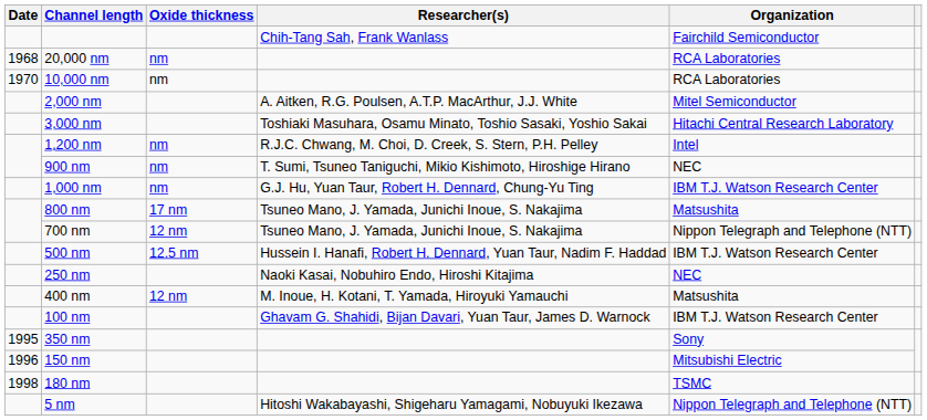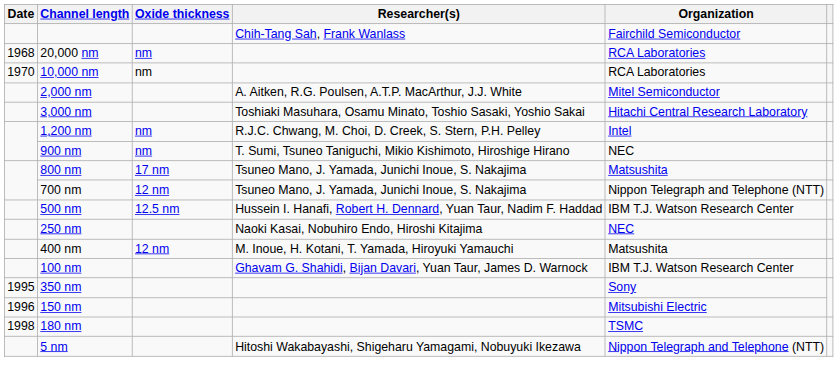- row: 1,000 nm | nm | G.J. Hu, Yuan Taur, Robert H. Dennard, Chung-Yu Ting | IBM T.J. Watson Research Center
